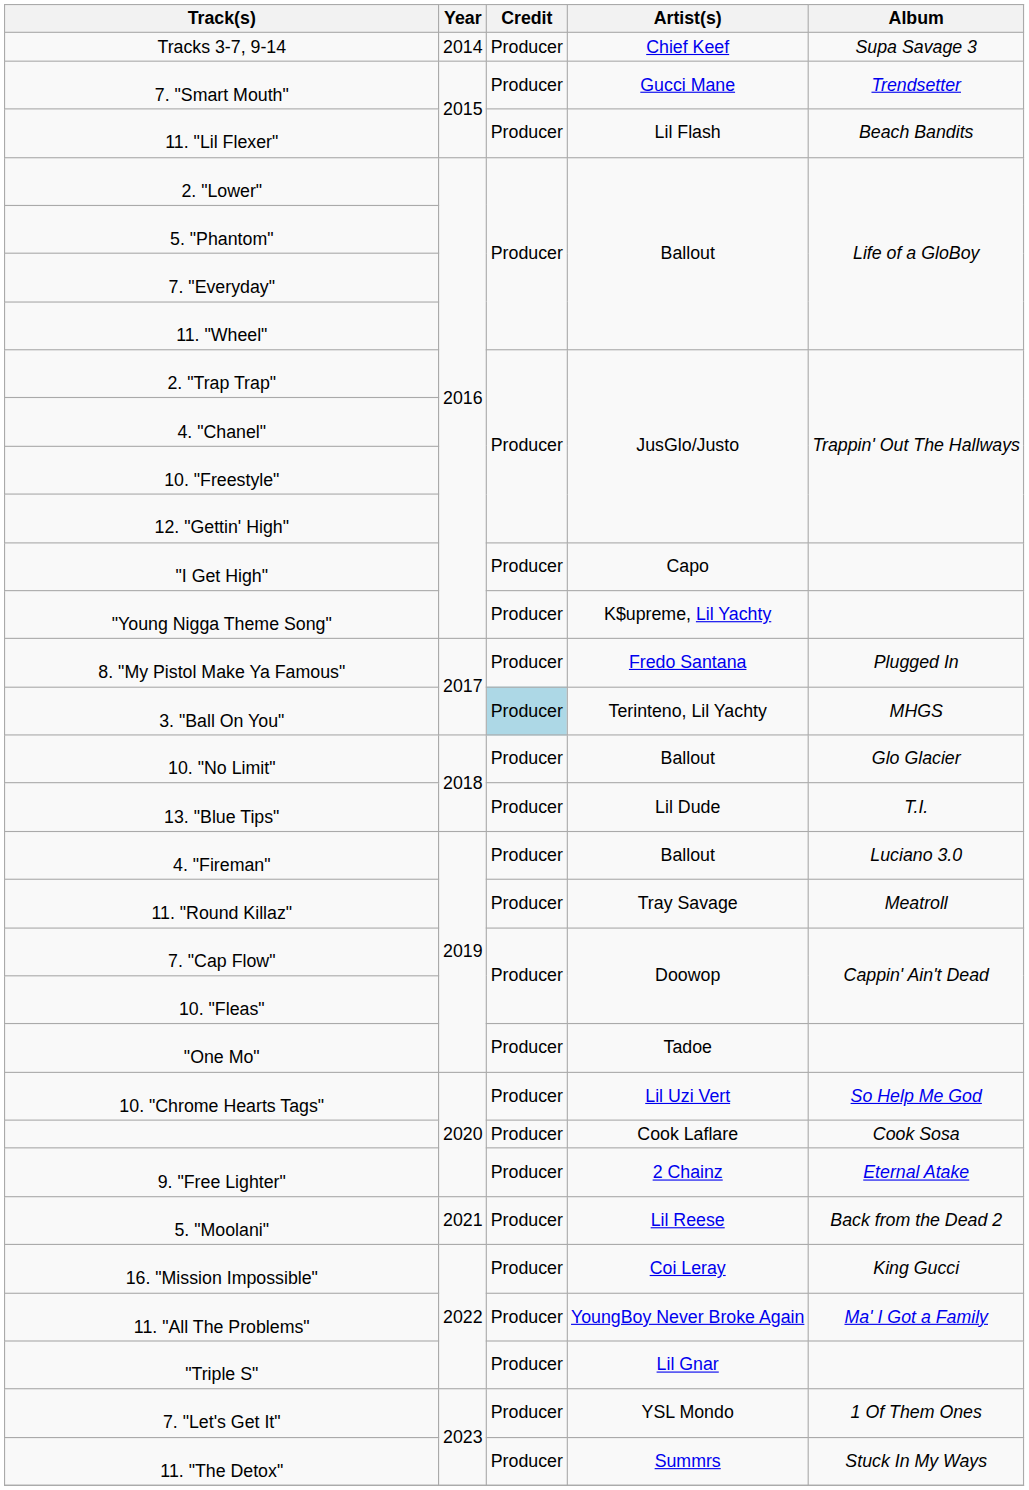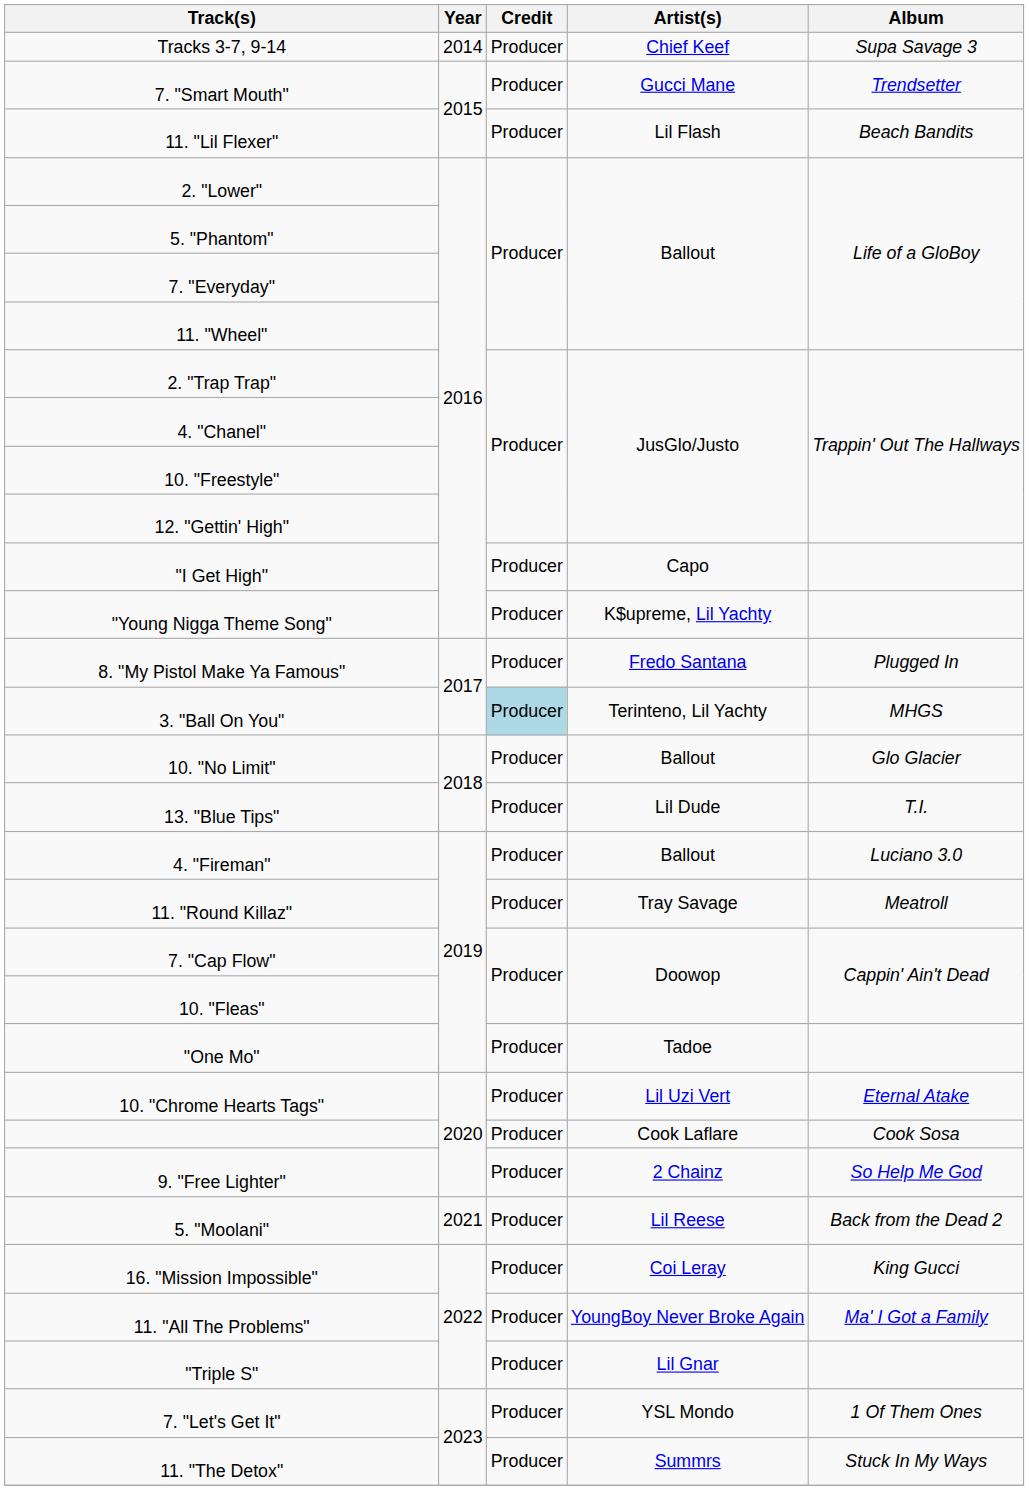10. "Chrome Hearts Tags" | Album: So Help Me God -> Eternal Atake
9. "Free Lighter" | Album: Eternal Atake -> So Help Me God
